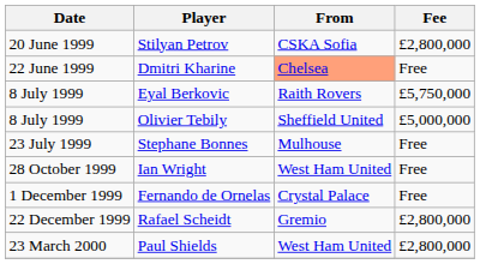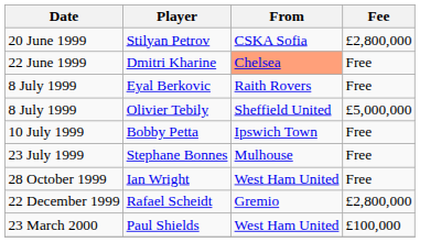Eyal Berkovic | Fee: £5,750,000 -> Free
+ row: 10 July 1999 | Bobby Petta | Ipswich Town | Free
- row: 1 December 1999 | Fernando de Ornelas | Crystal Palace | Free
Paul Shields | Fee: £2,800,000 -> £100,000
